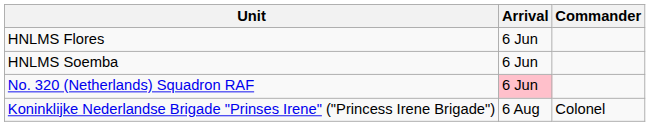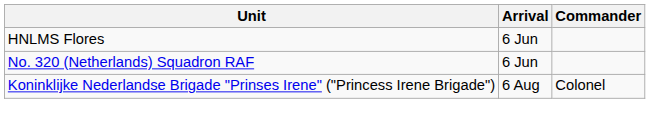- row: HNLMS Soemba | 6 Jun
No. 320 (Netherlands) Squadron RAF | Arrival: pink background -> no background
